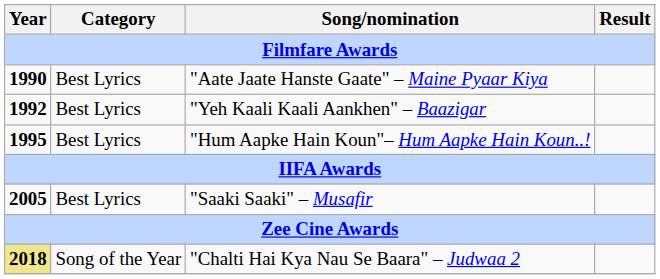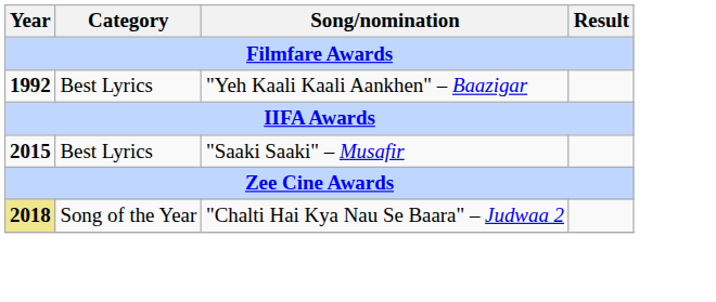- row: 1990 | Best Lyrics | "Aate Jaate Hanste Gaate" – Maine Pyaar Kiya
- row: 1995 | Best Lyrics | "Hum Aapke Hain Koun"– Hum Aapke Hain Koun..!
"Saaki Saaki" – Musafir | Year: 2005 -> 2015
